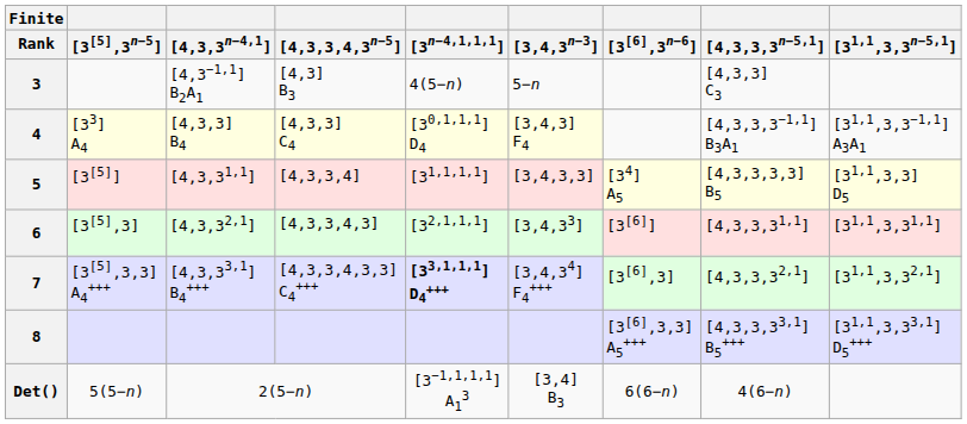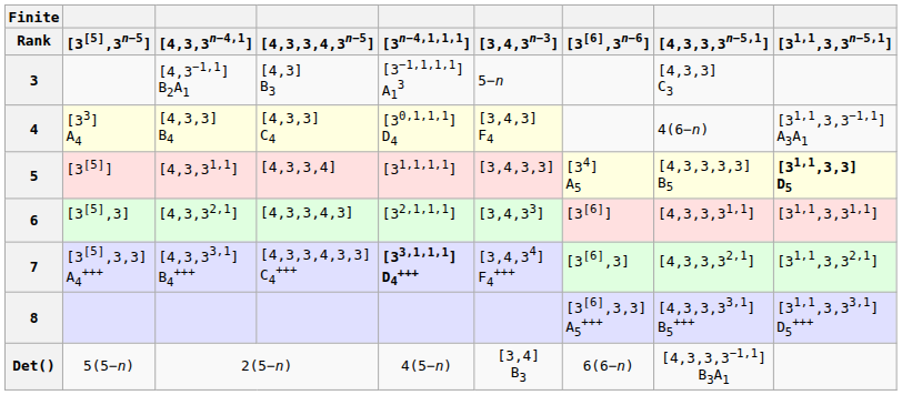3 | [3n−4,1,1,1]: 4(5−n) -> [3−1,1,1,1] A13
4 | [4,3,3,3n−5,1]: [4,3,3,3−1,1] B3A1 -> 4(6−n)
5 | [31,1,3,3n−5,1]: normal -> bold
Det() | [3n−4,1,1,1]: [3−1,1,1,1] A13 -> 4(5−n)
Det() | [4,3,3,3n−5,1]: 4(6−n) -> [4,3,3,3−1,1] B3A1
